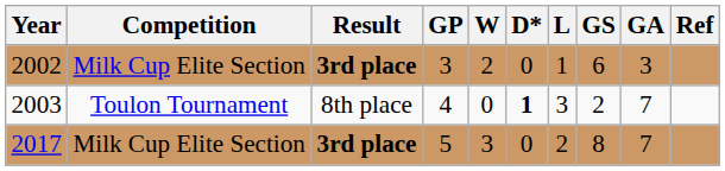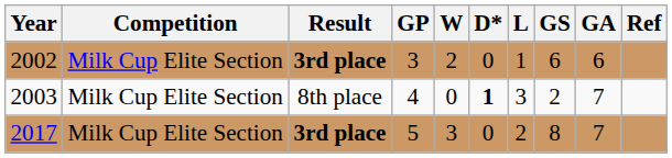2002 | GA: 3 -> 6
2003 | Competition: Toulon Tournament -> Milk Cup Elite Section
